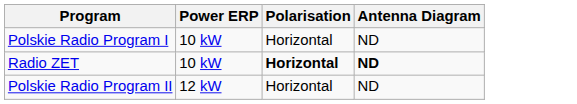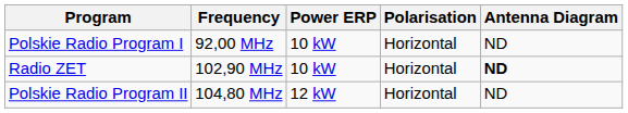+ column: Frequency | 92,00 MHz | 102,90 MHz | 104,80 MHz
Radio ZET | Polarisation: bold -> normal
